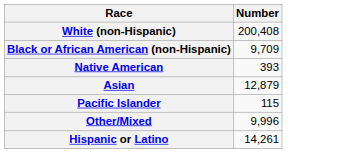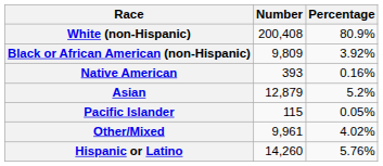+ column: Percentage | 80.9% | 3.92% | 0.16% | 5.2% | 0.05% | 4.02% | 5.76%
Black or African American (non-Hispanic) | Number: 9,709 -> 9,809
Other/Mixed | Number: 9,996 -> 9,961
Hispanic or Latino | Number: 14,261 -> 14,260
